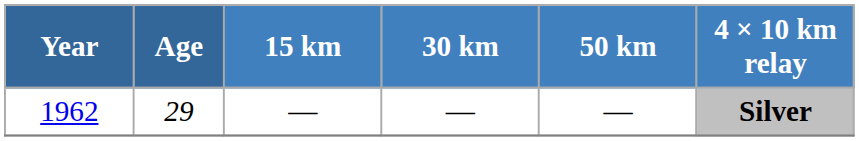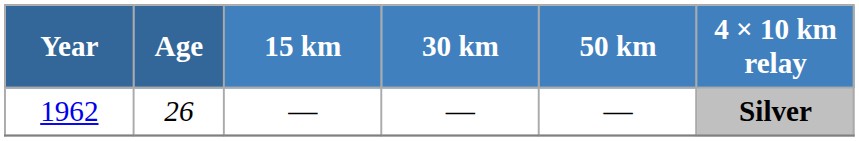1962 | Age: 29 -> 26
